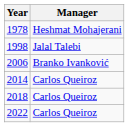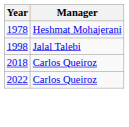- row: 2006 | Branko Ivanković
- row: 2014 | Carlos Queiroz
